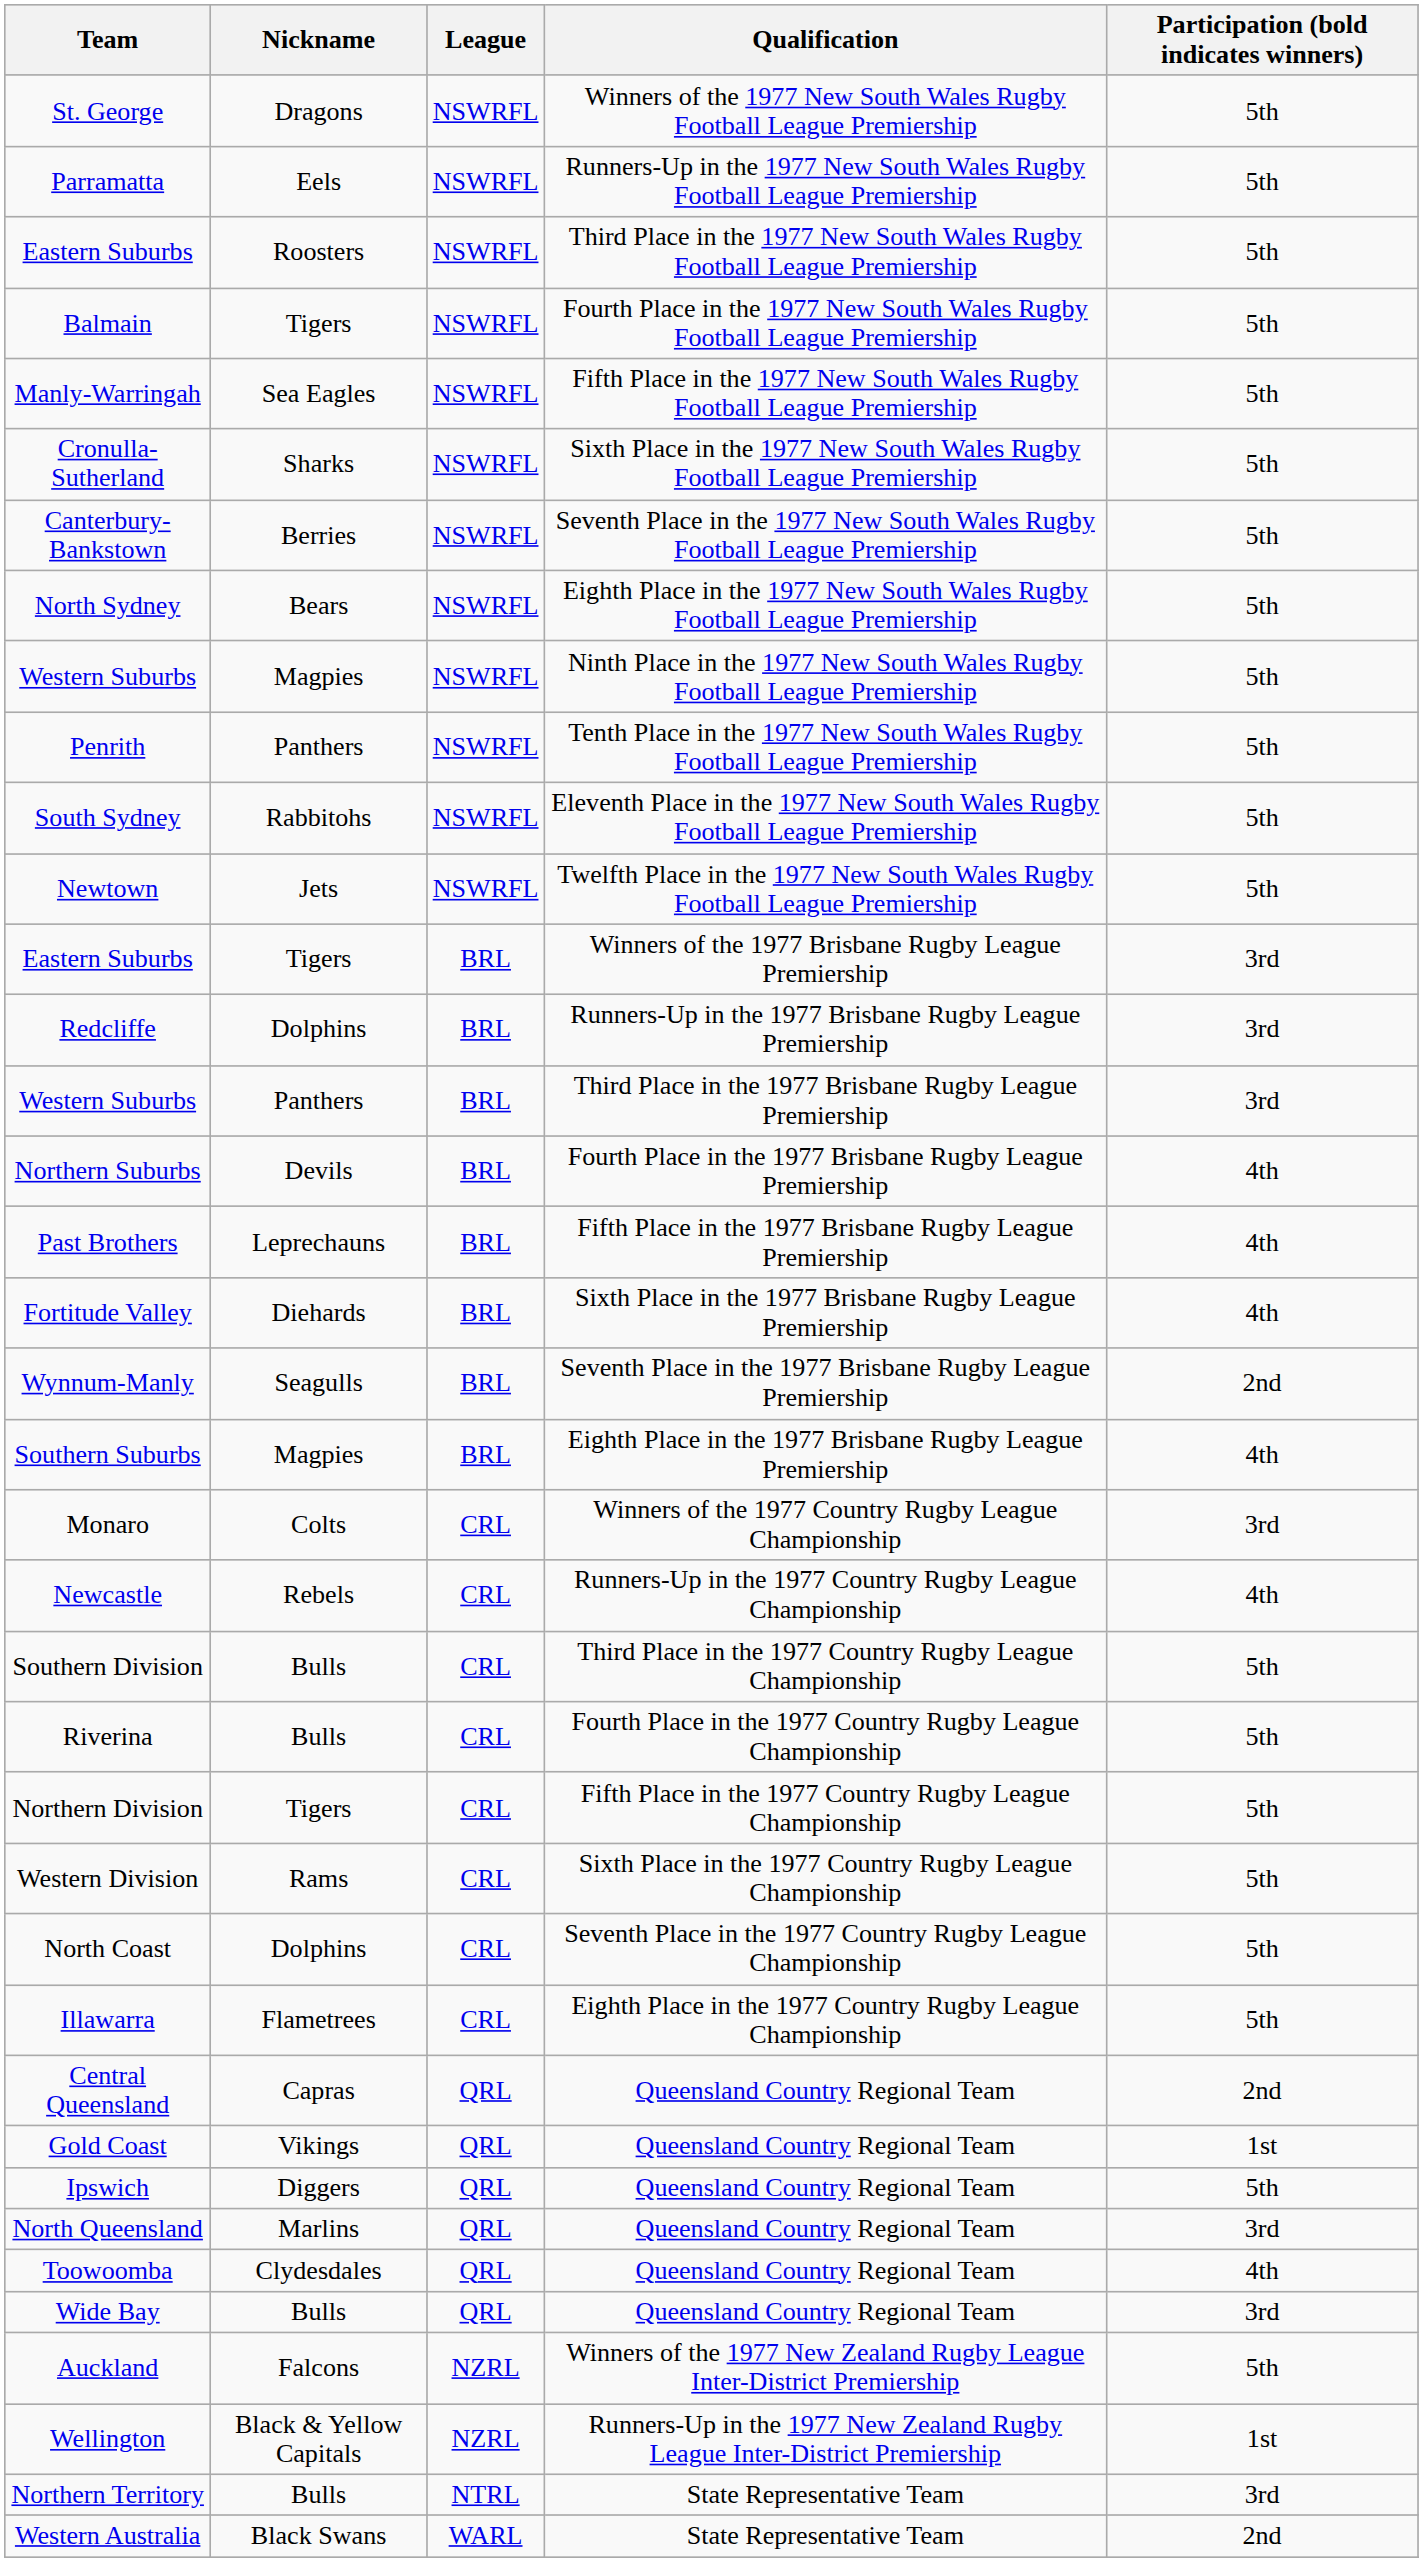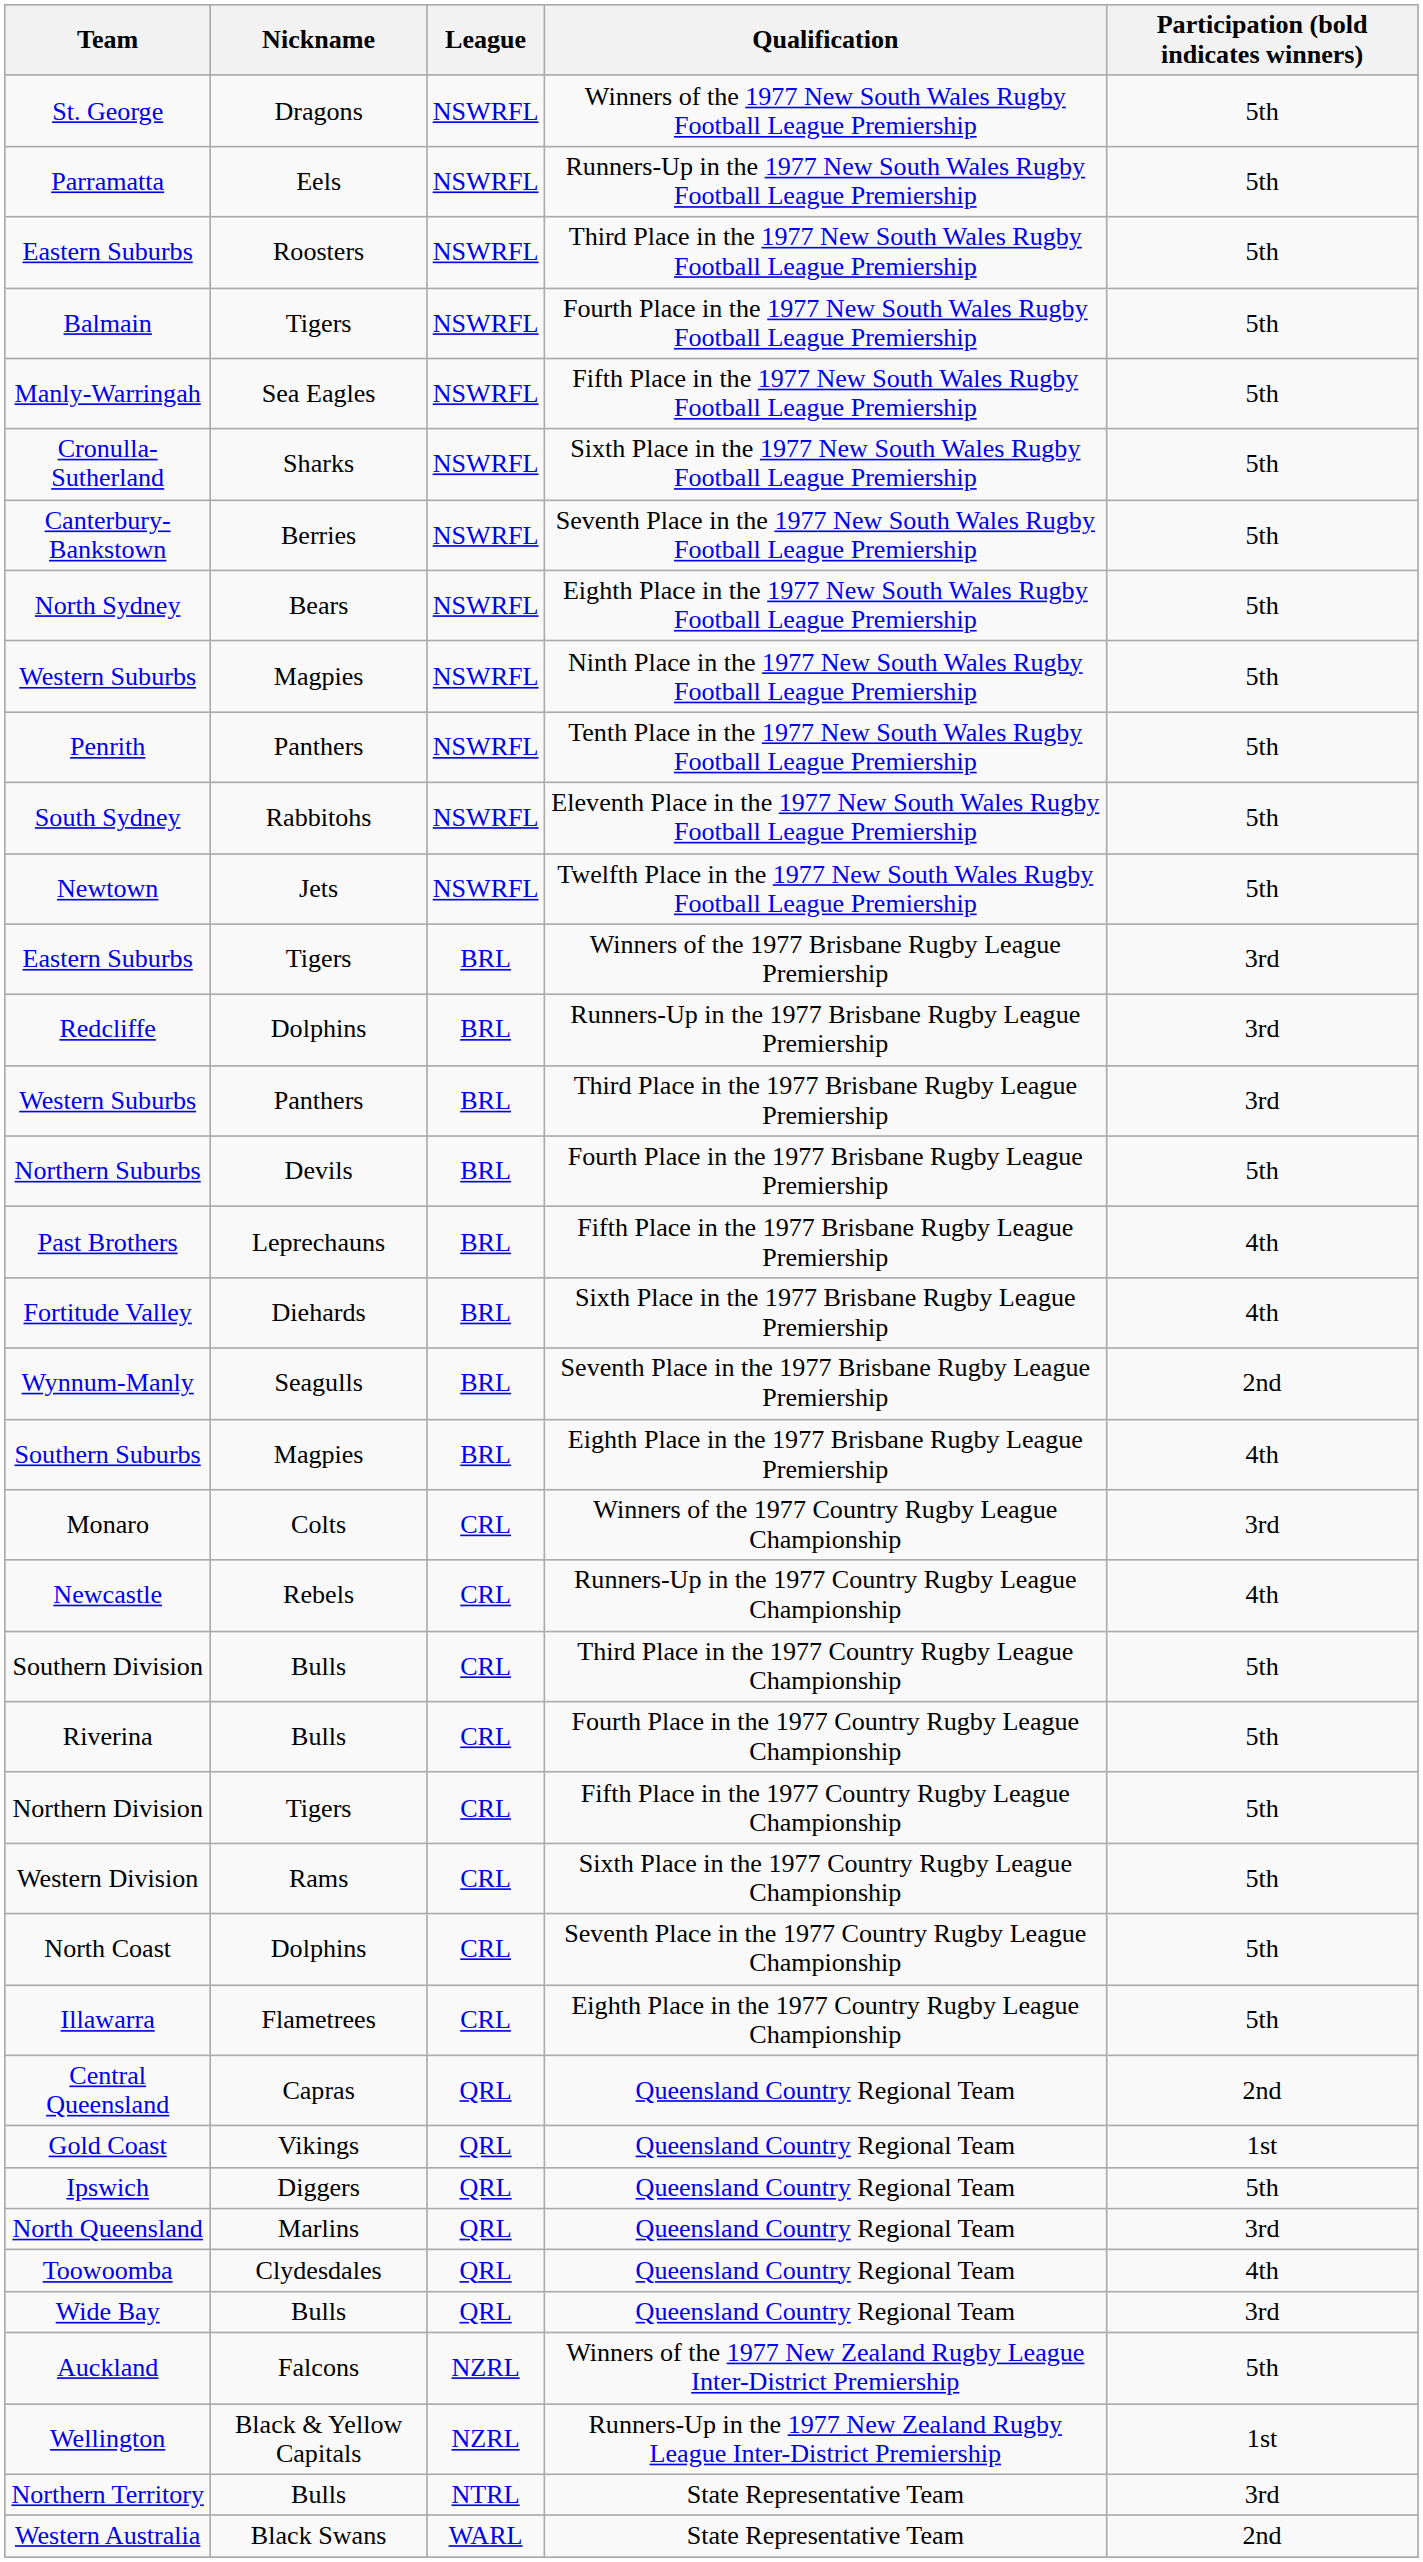Northern Suburbs | Participation (bold indicates winners): 4th -> 5th
